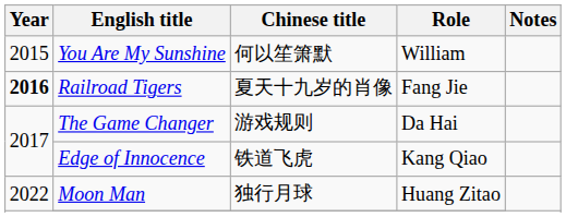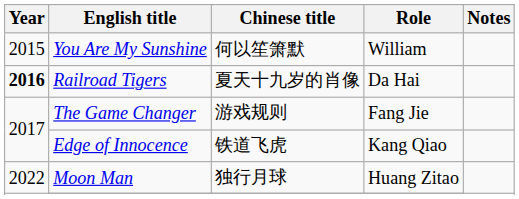Railroad Tigers | Role: Fang Jie -> Da Hai
The Game Changer | Role: Da Hai -> Fang Jie
